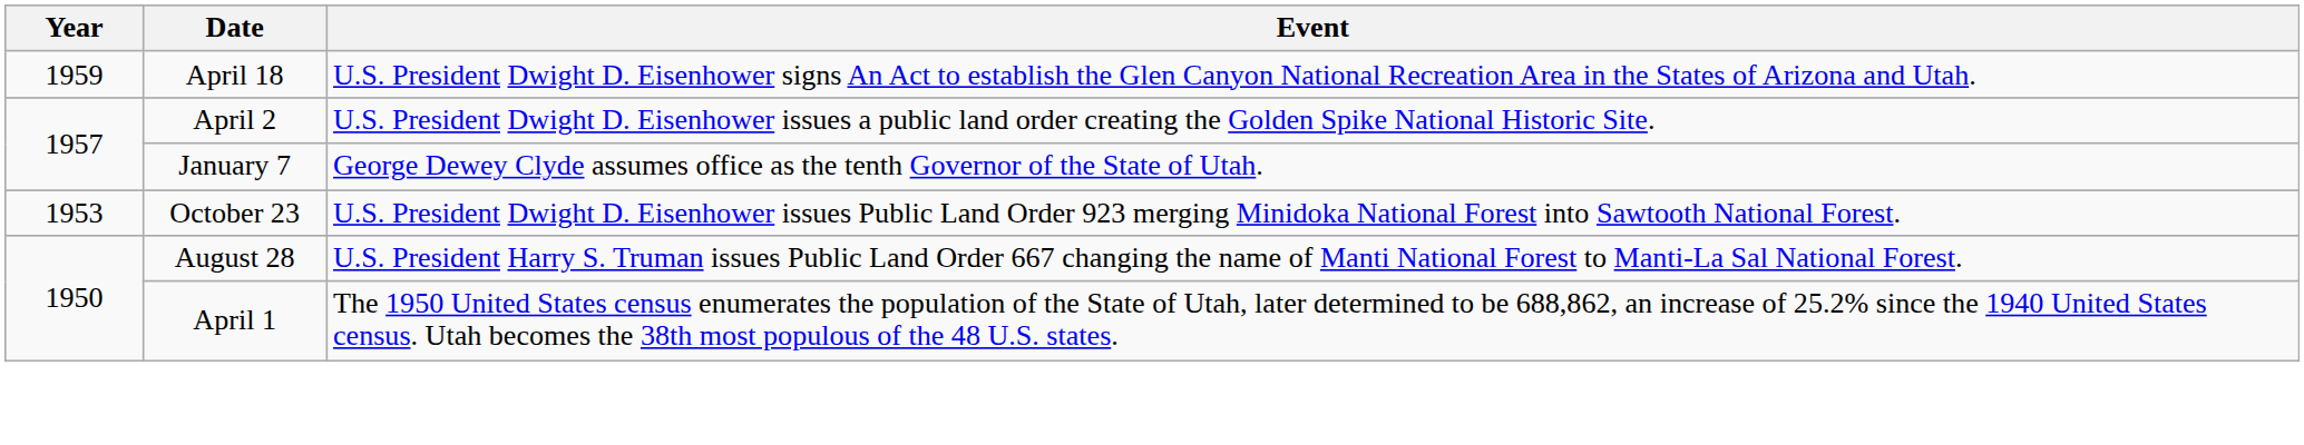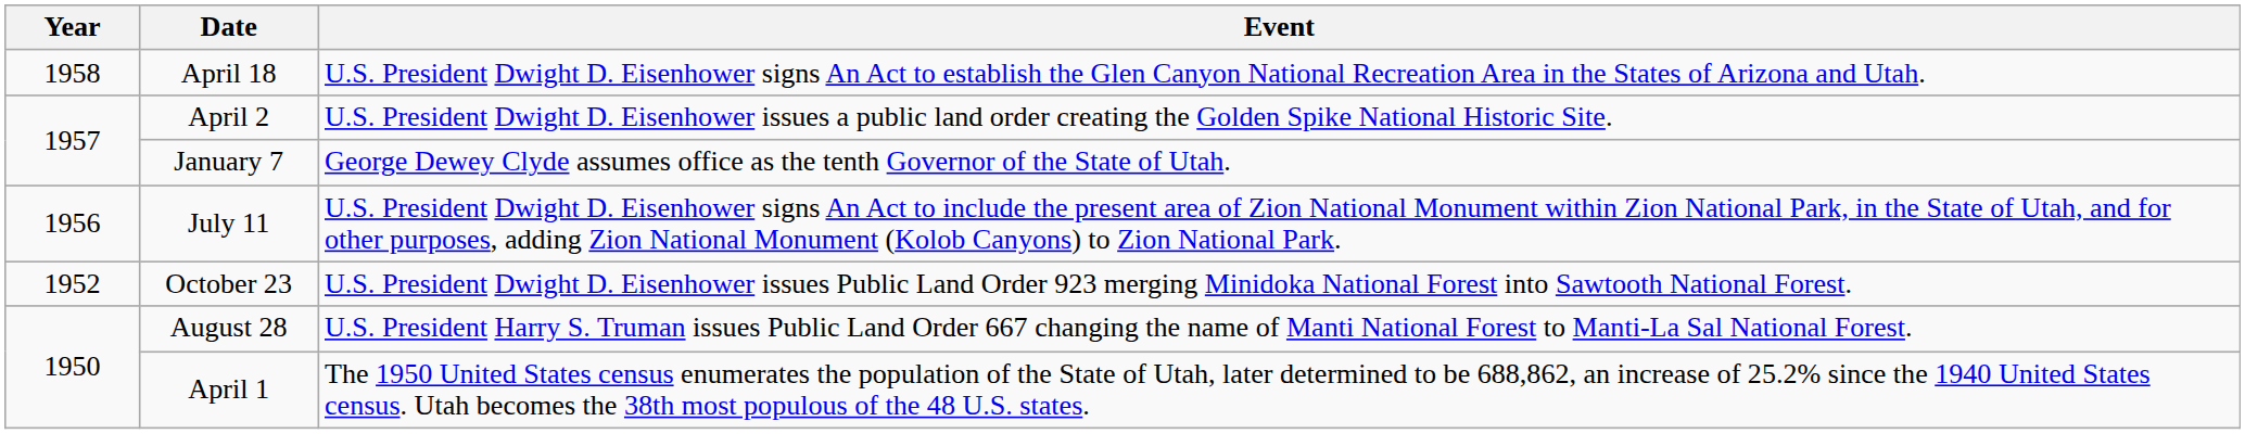April 18 | Year: 1959 -> 1958
+ row: 1956 | July 11 | U.S. President Dwight D. Eisenhower signs An Act to include the present area of Zion National Monument within Zion National Park, in the State of Utah, and for other purposes, adding Zion National Monument (Kolob Canyons) to Zion National Park.
October 23 | Year: 1953 -> 1952
